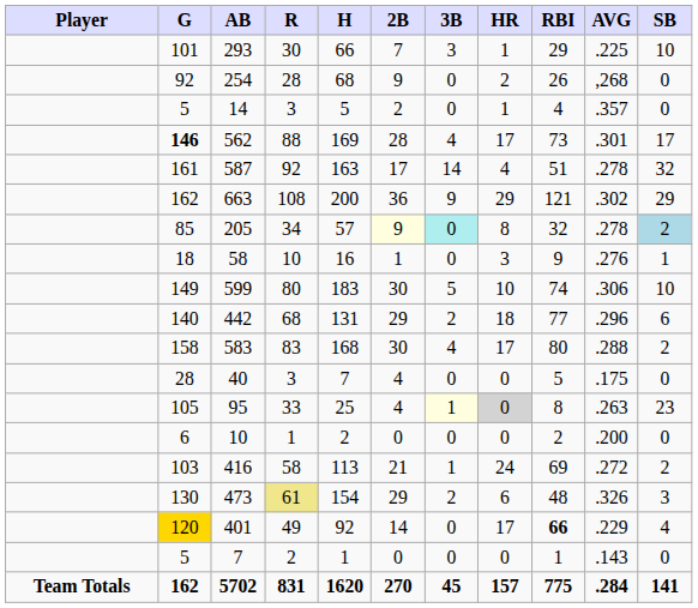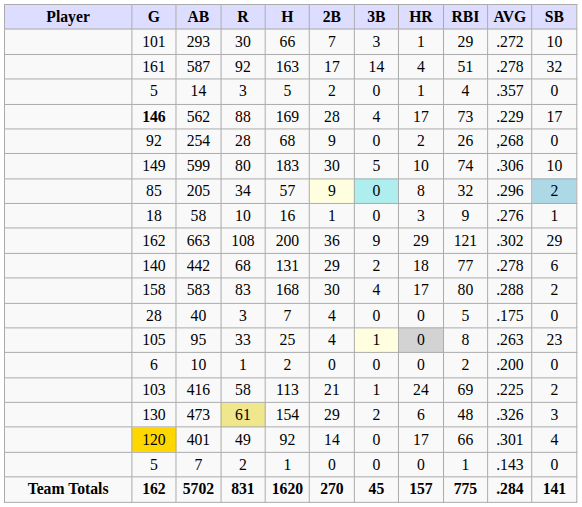293 | AVG: .225 -> .272
rows swapped: 254 <-> 587
562 | AVG: .301 -> .229
rows swapped: 663 <-> 599
205 | AVG: .278 -> .296
442 | AVG: .296 -> .278
416 | AVG: .272 -> .225
401 | RBI: bold -> normal
401 | AVG: .229 -> .301
